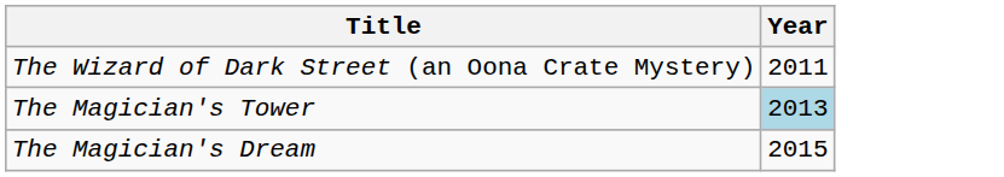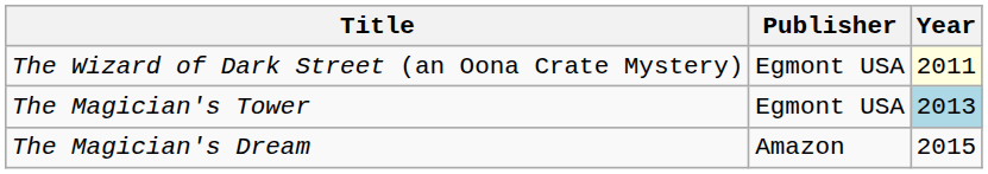+ column: Publisher | Egmont USA | Egmont USA | Amazon
The Wizard of Dark Street (an Oona Crate Mystery) | Year: no background -> lightyellow background
